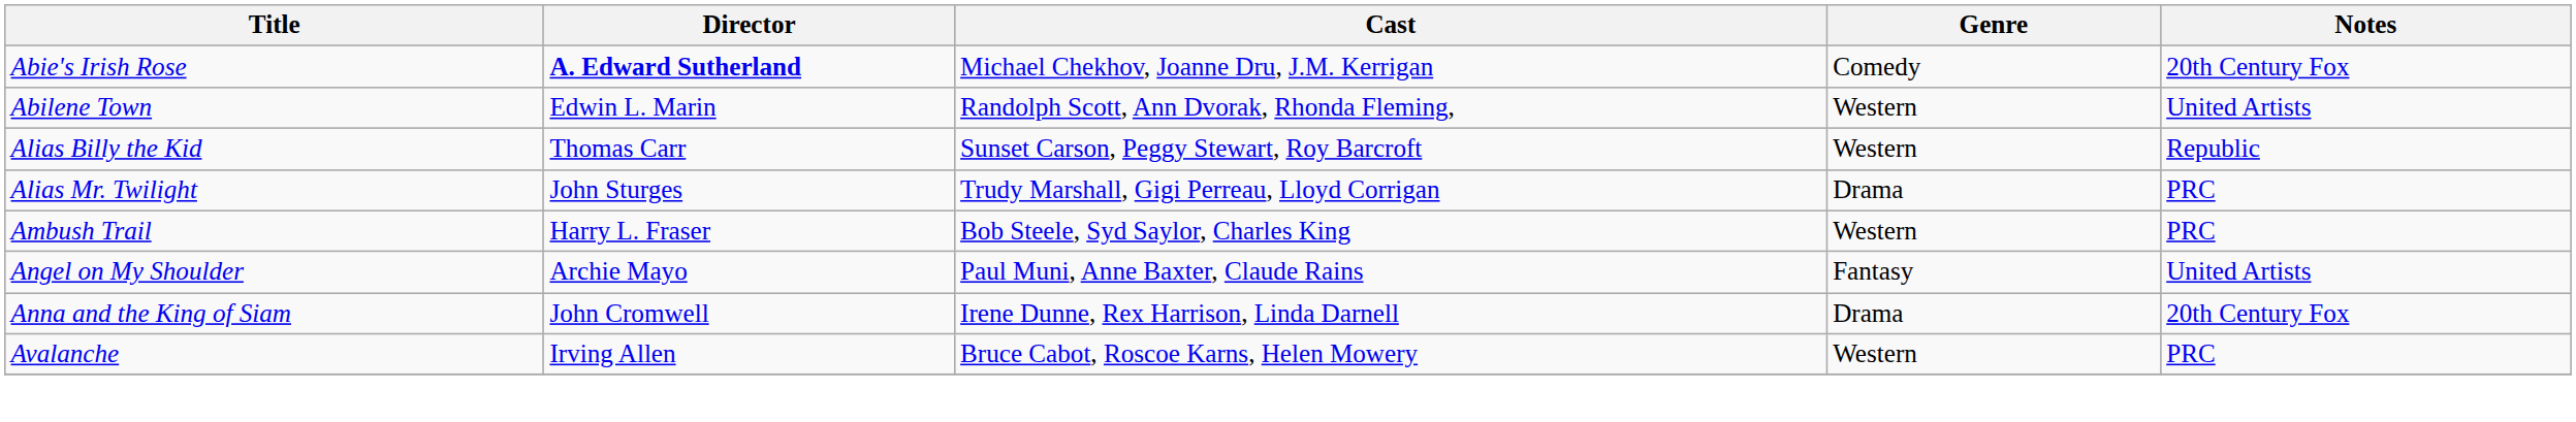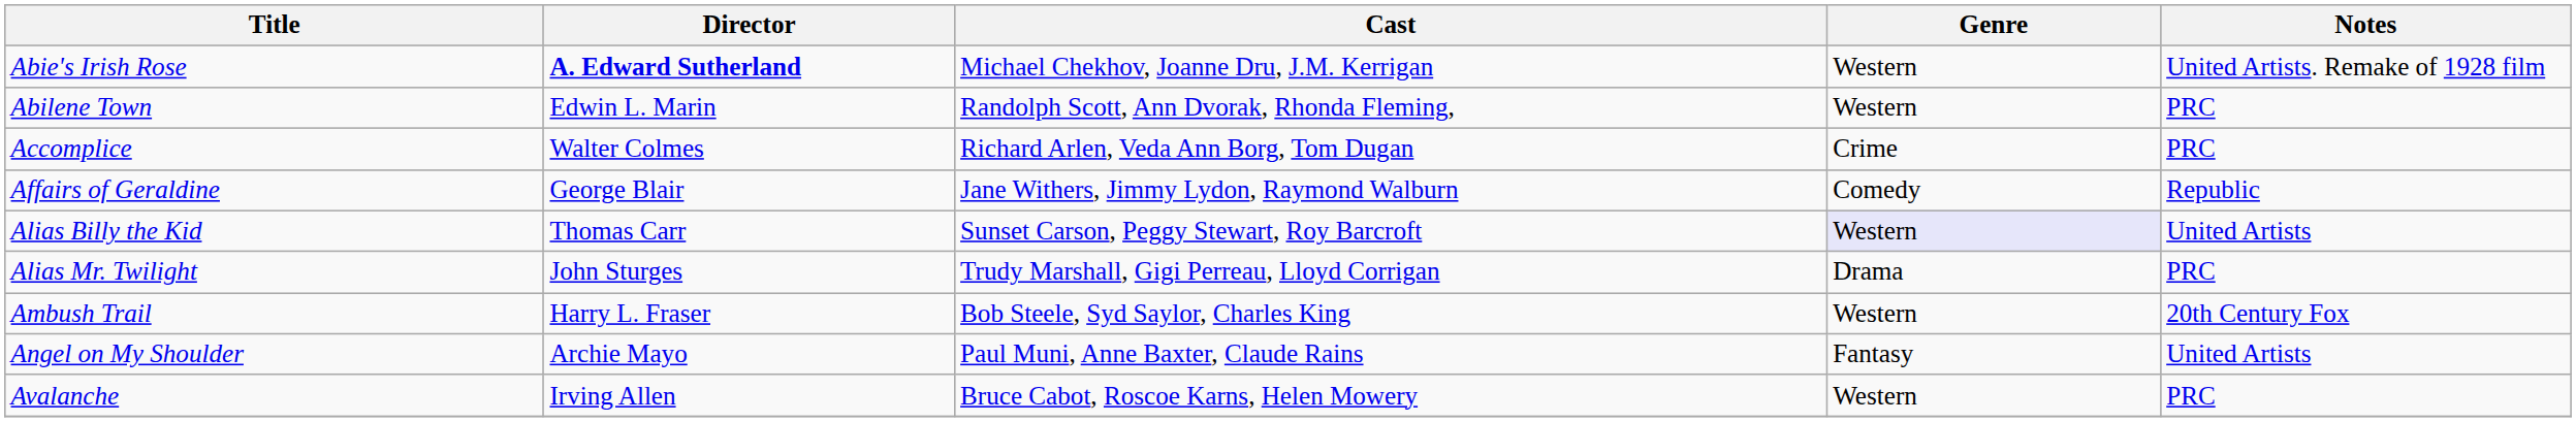Abie's Irish Rose | Genre: Comedy -> Western
Abie's Irish Rose | Notes: 20th Century Fox -> United Artists. Remake of 1928 film
Abilene Town | Notes: United Artists -> PRC
+ row: Accomplice | Walter Colmes | Richard Arlen, Veda Ann Borg, Tom Dugan | Crime | PRC
+ row: Affairs of Geraldine | George Blair | Jane Withers, Jimmy Lydon, Raymond Walburn | Comedy | Republic
Alias Billy the Kid | Genre: no background -> lavender background
Alias Billy the Kid | Notes: Republic -> United Artists
Ambush Trail | Notes: PRC -> 20th Century Fox
- row: Anna and the King of Siam | John Cromwell | Irene Dunne, Rex Harrison, Linda Darnell | Drama | 20th Century Fox
